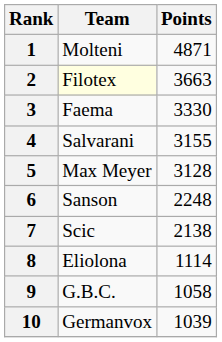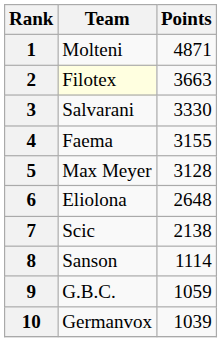3 | Team: Faema -> Salvarani
4 | Team: Salvarani -> Faema
6 | Team: Sanson -> Eliolona
6 | Points: 2248 -> 2648
8 | Team: Eliolona -> Sanson
9 | Points: 1058 -> 1059
